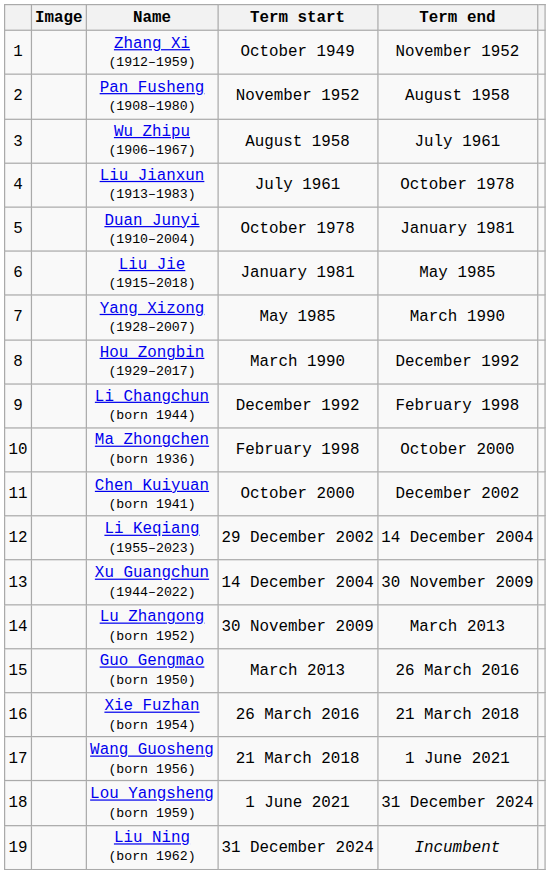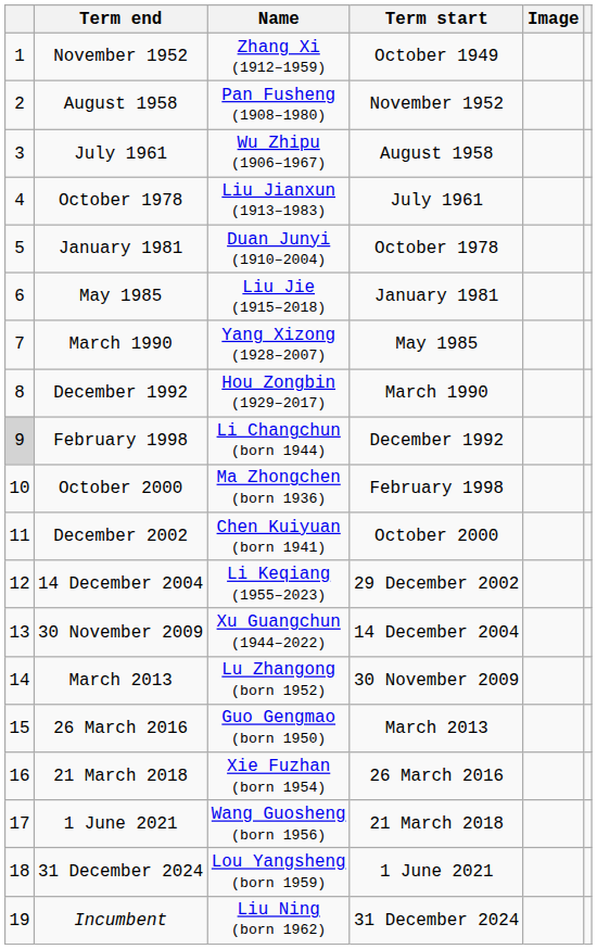columns swapped: Image <-> Term end
Li Changchun (born 1944) | column 1: no background -> lightgrey background
